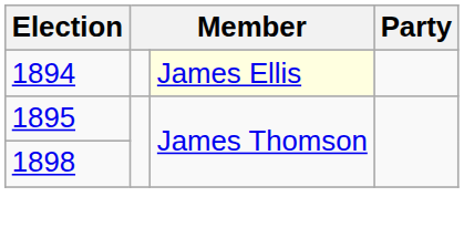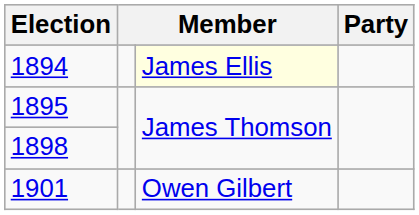+ row: 1901 | Owen Gilbert
